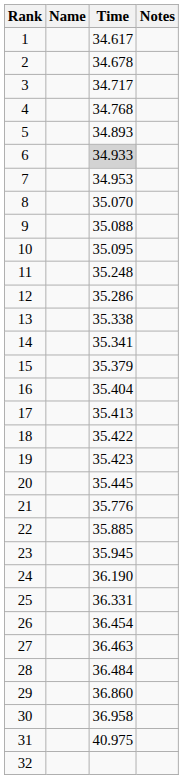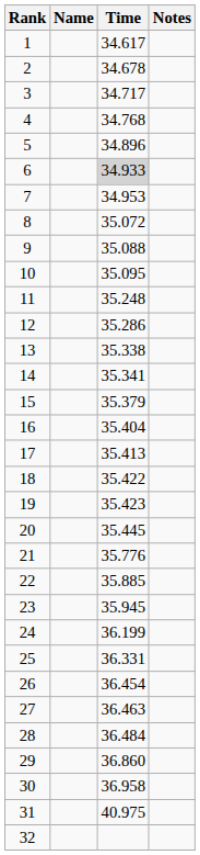5 | Time: 34.893 -> 34.896
8 | Time: 35.070 -> 35.072
24 | Time: 36.190 -> 36.199
